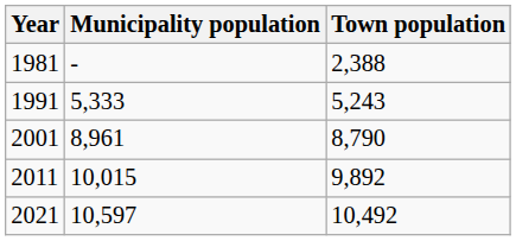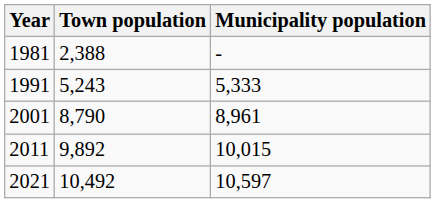columns swapped: Town population <-> Municipality population
